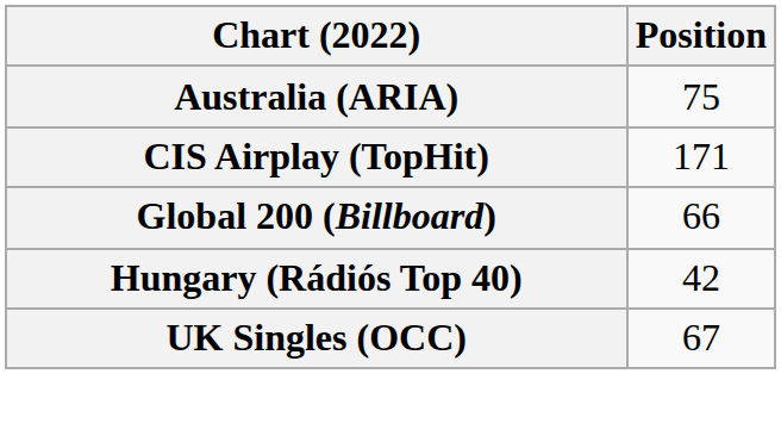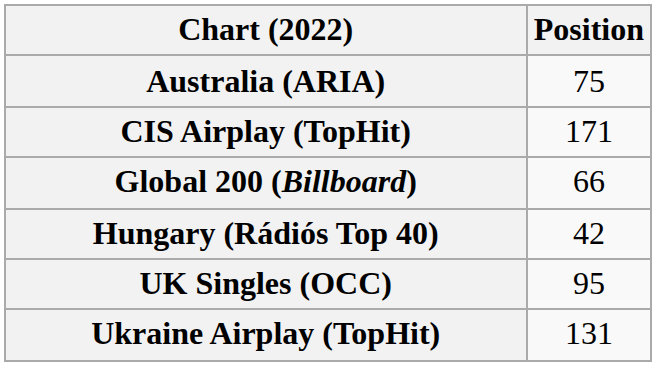UK Singles (OCC) | Position: 67 -> 95
+ row: Ukraine Airplay (TopHit) | 131
